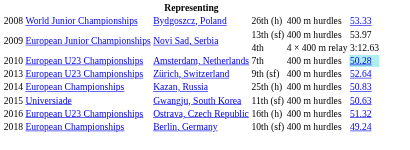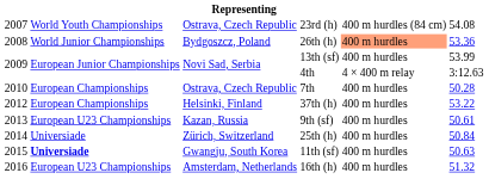+ row: 2007 | World Youth Championships | Ostrava, Czech Republic | 23rd (h) | 400 m hurdles (84 cm) | 54.08
26th (h) | column 5: no background -> lightsalmon background
26th (h) | column 6: 53.33 -> 53.36
13th (sf) | column 6: 53.97 -> 53.99
7th | column 2: European U23 Championships -> European Championships
7th | column 3: Amsterdam, Netherlands -> Ostrava, Czech Republic
7th | column 6: paleturquoise background -> no background
+ row: 2012 | European Championships | Helsinki, Finland | 37th (h) | 400 m hurdles | 53.22
9th (sf) | column 3: Zürich, Switzerland -> Kazan, Russia
9th (sf) | column 6: 52.64 -> 50.61
25th (h) | column 2: European Championships -> Universiade
25th (h) | column 3: Kazan, Russia -> Zürich, Switzerland
25th (h) | column 6: 50.83 -> 50.84
11th (sf) | column 2: normal -> bold
16th (h) | column 3: Ostrava, Czech Republic -> Amsterdam, Netherlands
- row: 2018 | European Championships | Berlin, Germany | 10th (sf) | 400 m hurdles | 49.24
